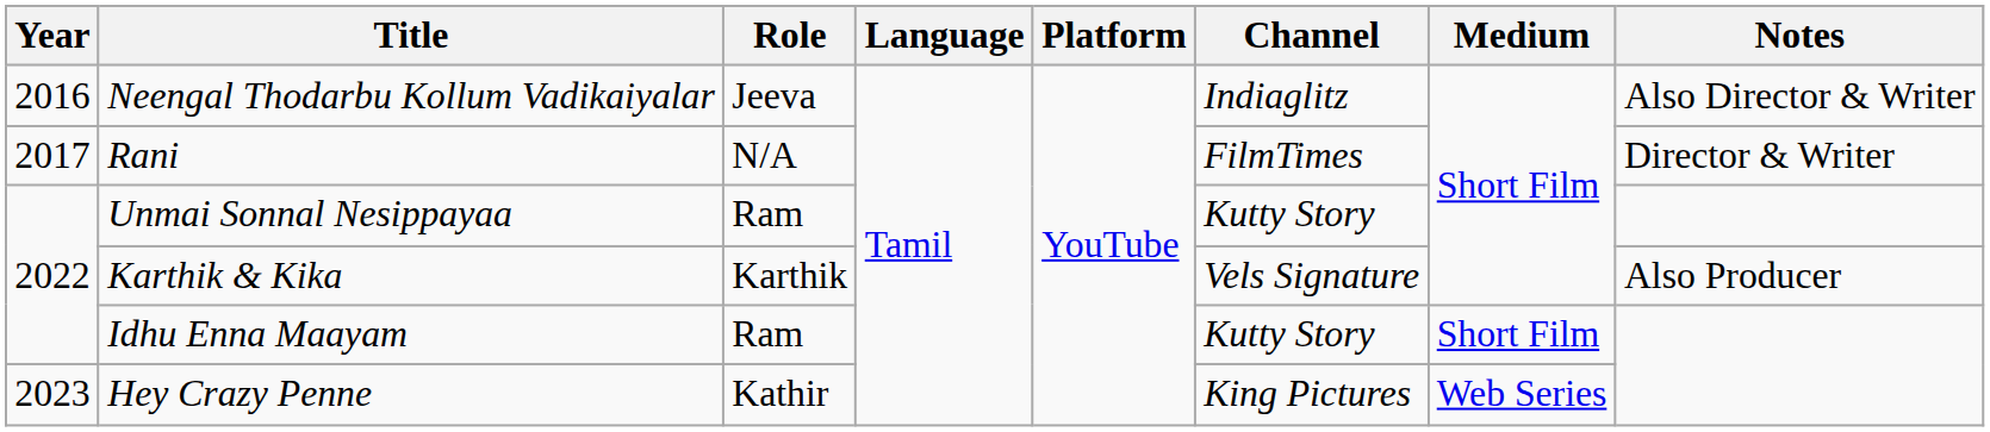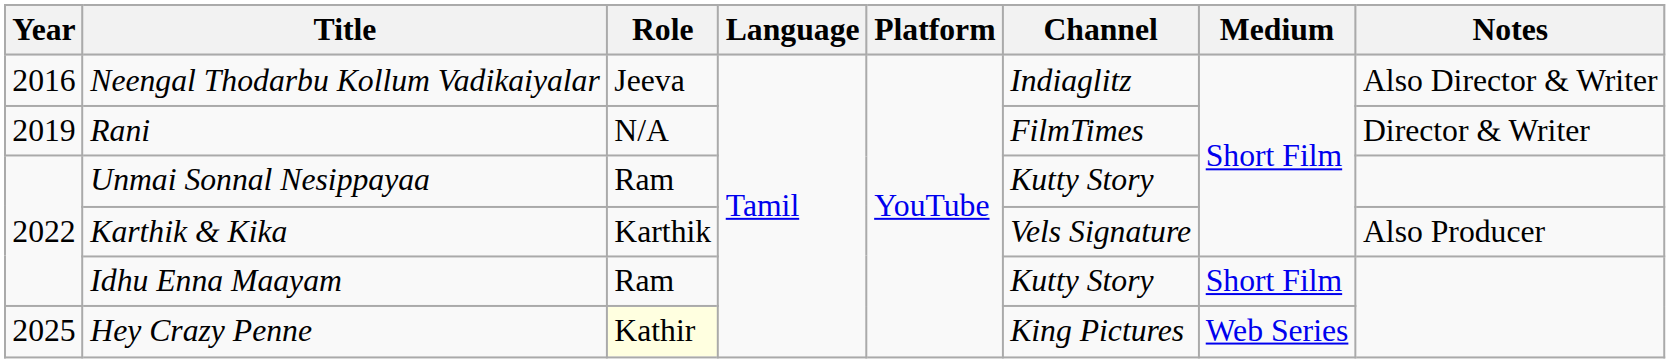Rani | Year: 2017 -> 2019
Hey Crazy Penne | Year: 2023 -> 2025
Hey Crazy Penne | Role: no background -> lightyellow background
